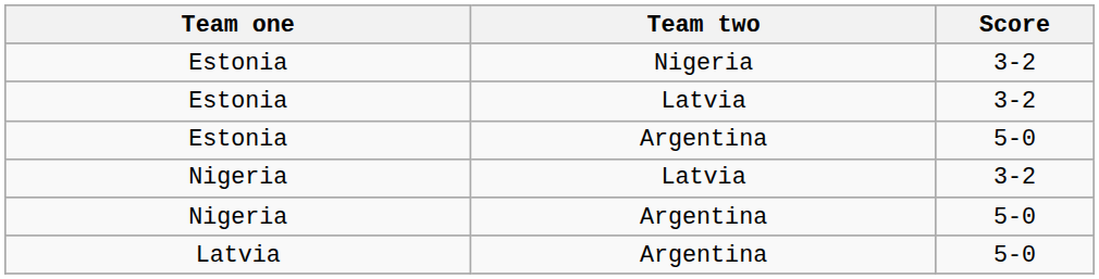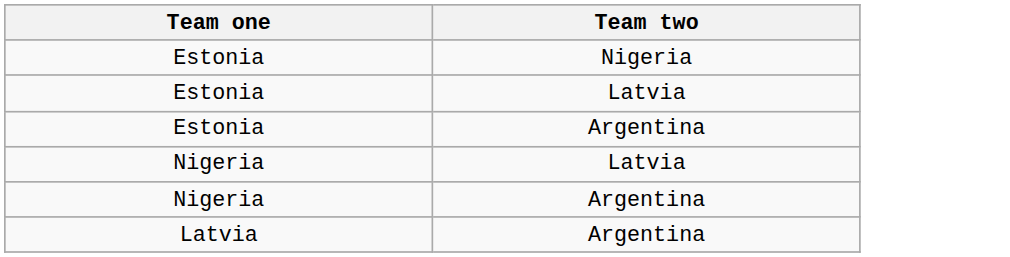- column: Score | 3-2 | 3-2 | 5-0 | 3-2 | 5-0 | 5-0
